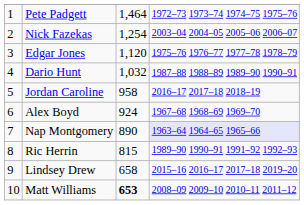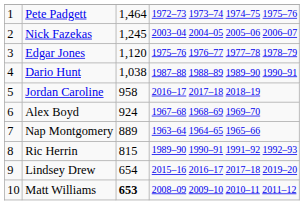Nick Fazekas | column 3: 1,254 -> 1,245
Dario Hunt | column 3: 1,032 -> 1,038
Nap Montgomery | column 3: 890 -> 889
Nap Montgomery | column 4: lavender background -> no background
Lindsey Drew | column 3: 658 -> 654
